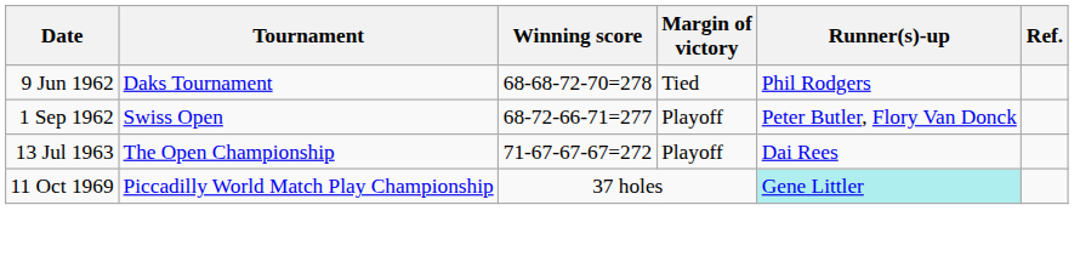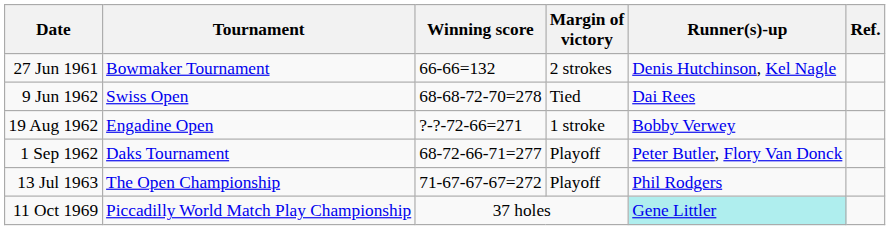+ row: 27 Jun 1961 | Bowmaker Tournament | 66-66=132 | 2 strokes | Denis Hutchinson, Kel Nagle
9 Jun 1962 | Tournament: Daks Tournament -> Swiss Open
9 Jun 1962 | Runner(s)-up: Phil Rodgers -> Dai Rees
+ row: 19 Aug 1962 | Engadine Open | ?-?-72-66=271 | 1 stroke | Bobby Verwey
1 Sep 1962 | Tournament: Swiss Open -> Daks Tournament
13 Jul 1963 | Runner(s)-up: Dai Rees -> Phil Rodgers
